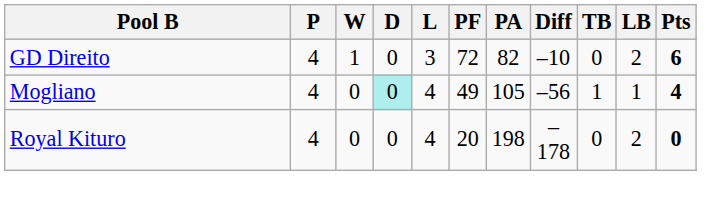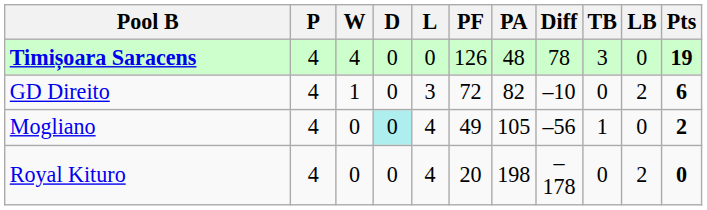+ row: Timișoara Saracens | 4 | 4 | 0 | 0 | 126 | 48 | 78 | 3 | 0 | 19
Mogliano | LB: 1 -> 0
Mogliano | Pts: 4 -> 2
